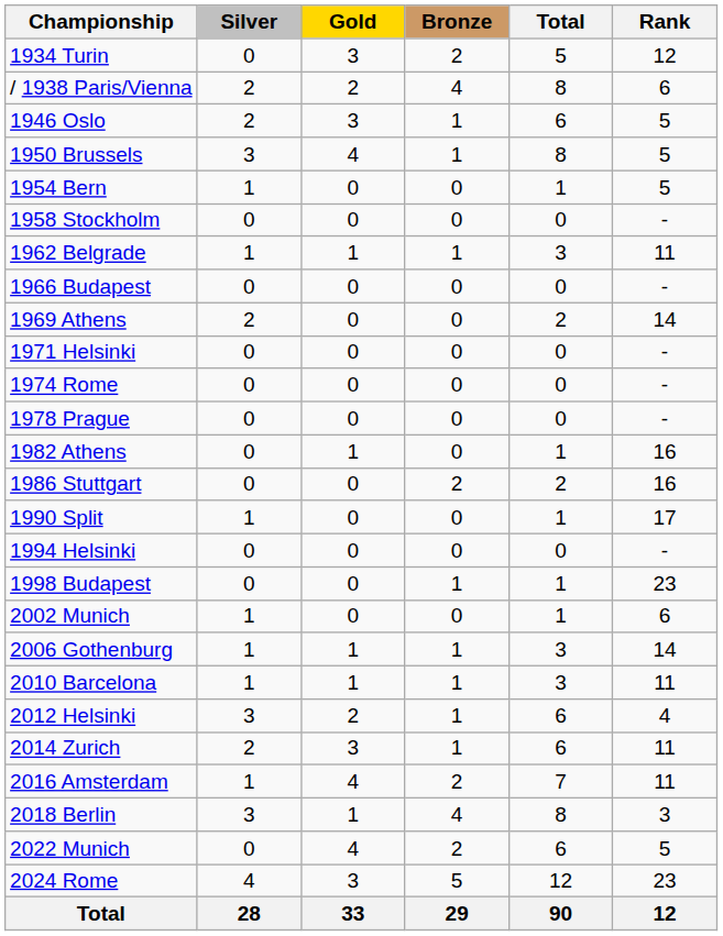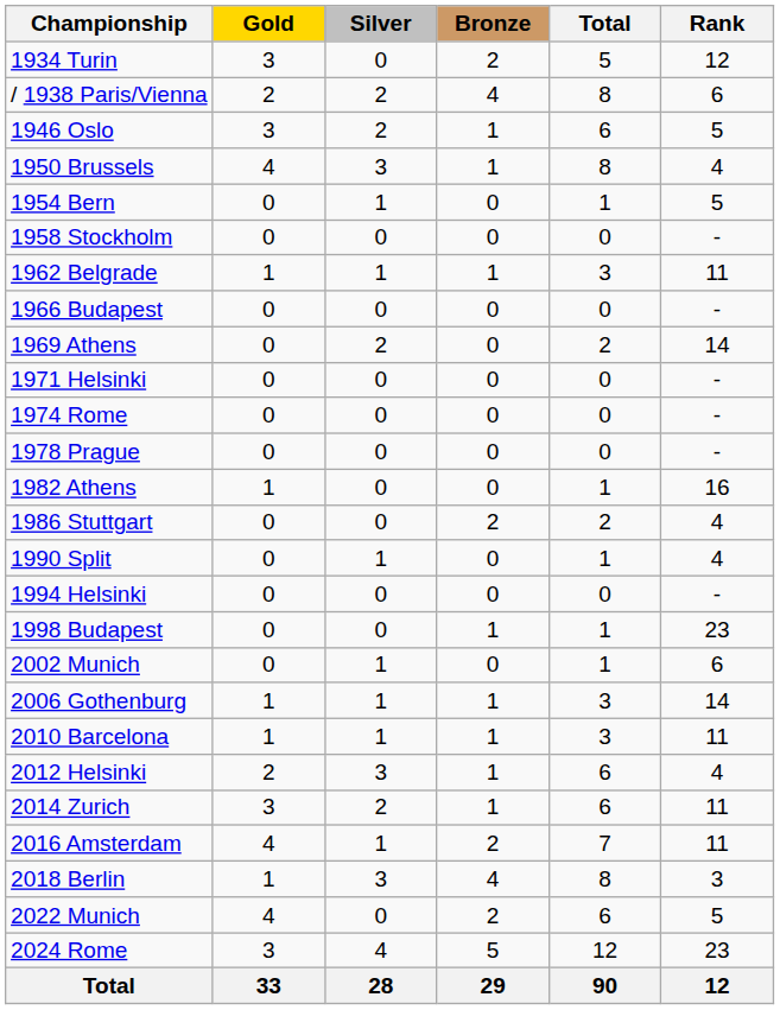columns swapped: Gold <-> Silver
1950 Brussels | Rank: 5 -> 4
1986 Stuttgart | Rank: 16 -> 4
1990 Split | Rank: 17 -> 4
